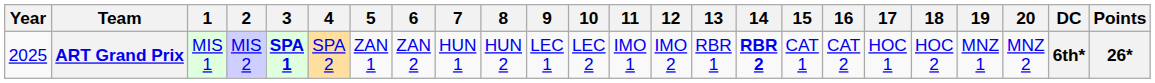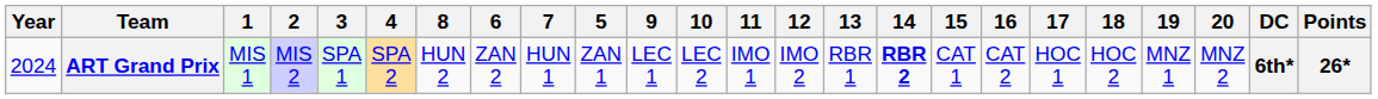columns swapped: 5 <-> 8
ART Grand Prix | Year: 2025 -> 2024
ART Grand Prix | 3: bold -> normal
